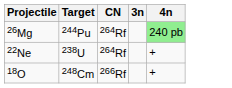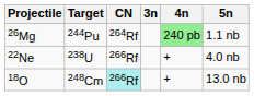+ column: 5n | 1.1 nb | 4.0 nb | 13.0 nb
22Ne | CN: 264Rf -> 266Rf
18O | CN: no background -> paleturquoise background
